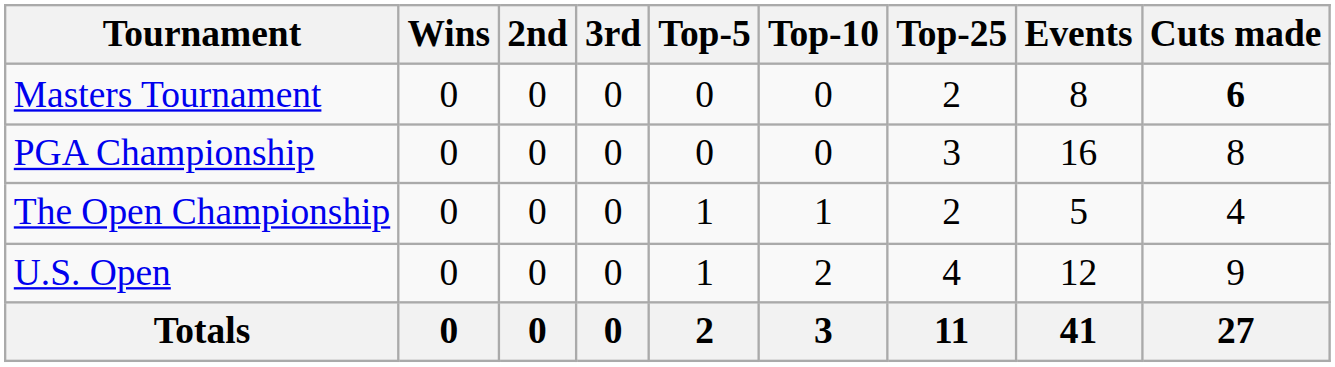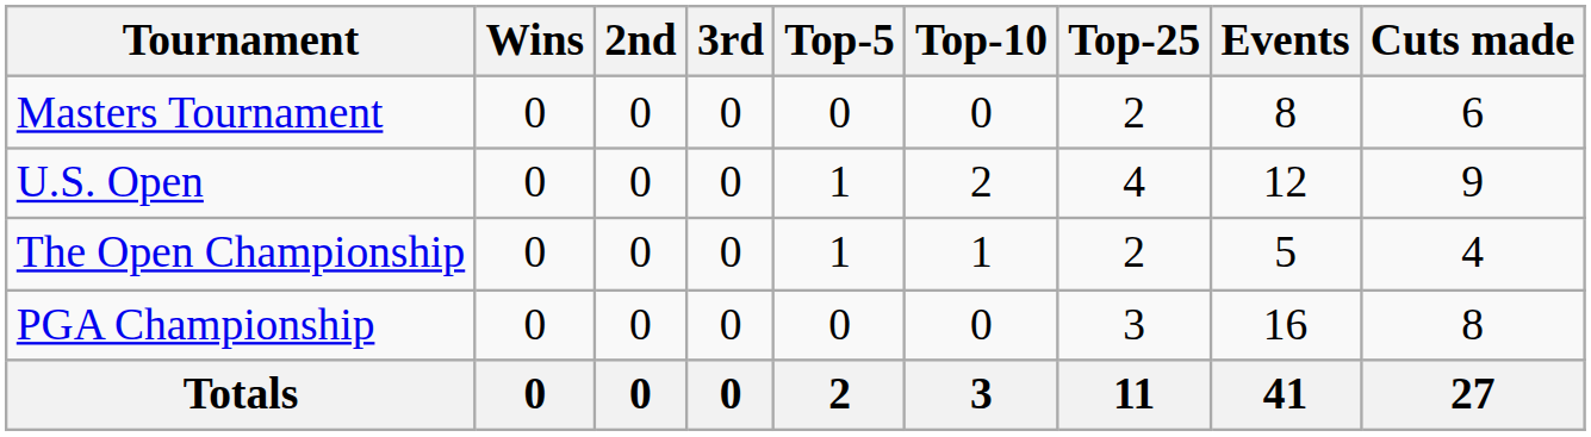Masters Tournament | Cuts made: bold -> normal
rows swapped: U.S. Open <-> PGA Championship
